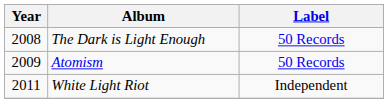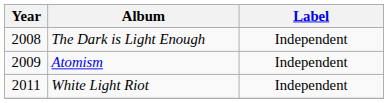The Dark is Light Enough | Label: 50 Records -> Independent
Atomism | Label: 50 Records -> Independent
